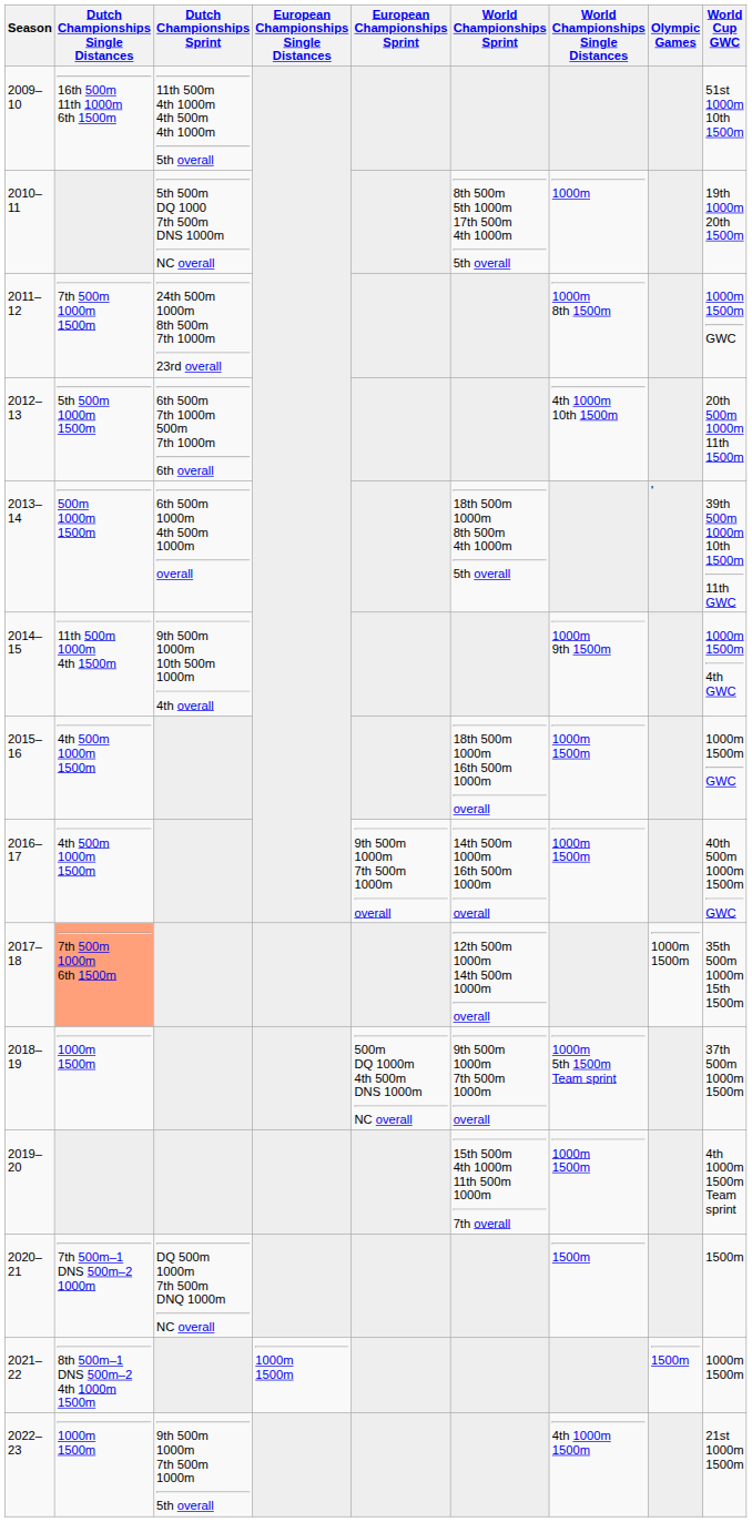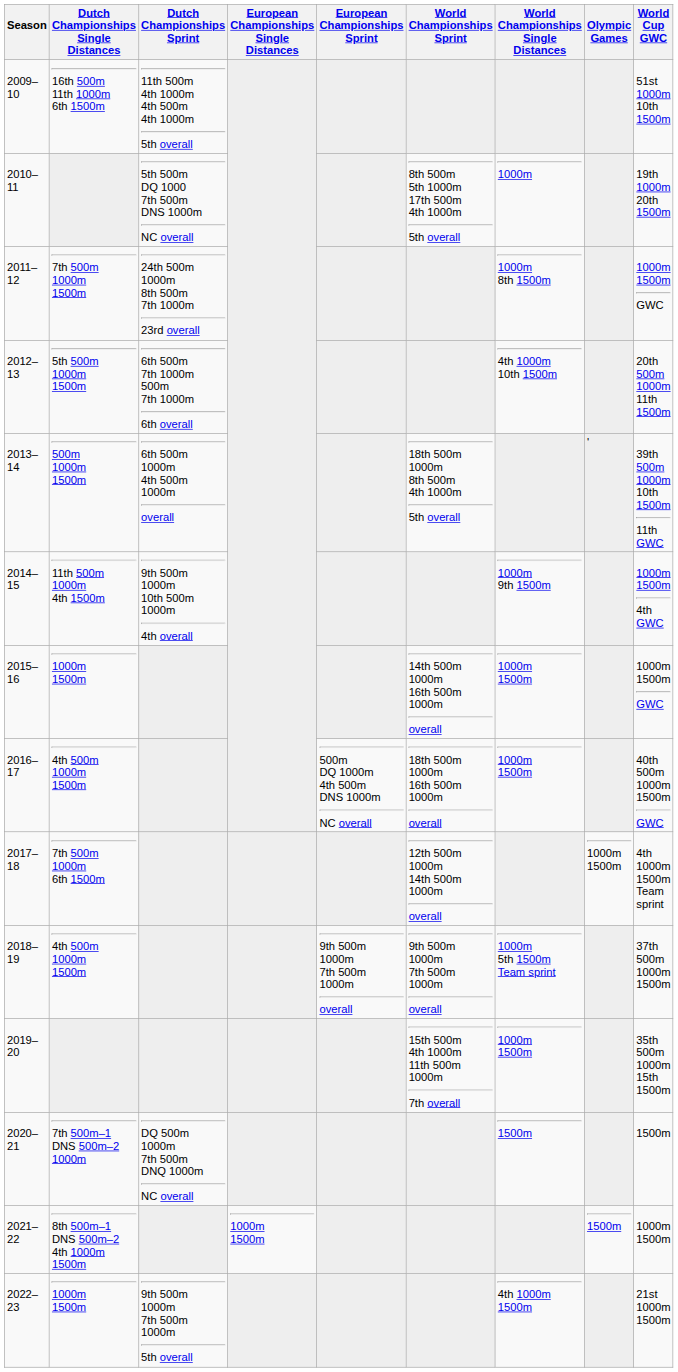2015–16 | Dutch Championships Single Distances: 4th 500m 1000m 1500m -> 1000m 1500m
2015–16 | World Championships Sprint: 18th 500m 1000m 16th 500m 1000m overall -> 14th 500m 1000m 16th 500m 1000m overall
2016–17 | European Championships Sprint: 9th 500m 1000m 7th 500m 1000m overall -> 500m DQ 1000m 4th 500m DNS 1000m NC overall
2016–17 | World Championships Sprint: 14th 500m 1000m 16th 500m 1000m overall -> 18th 500m 1000m 16th 500m 1000m overall
2017–18 | Dutch Championships Single Distances: lightsalmon background -> no background
2017–18 | World Cup GWC: 35th 500m 1000m 15th 1500m -> 4th 1000m 1500m Team sprint
2018–19 | Dutch Championships Single Distances: 1000m 1500m -> 4th 500m 1000m 1500m
2018–19 | European Championships Sprint: 500m DQ 1000m 4th 500m DNS 1000m NC overall -> 9th 500m 1000m 7th 500m 1000m overall
2019–20 | World Cup GWC: 4th 1000m 1500m Team sprint -> 35th 500m 1000m 15th 1500m
